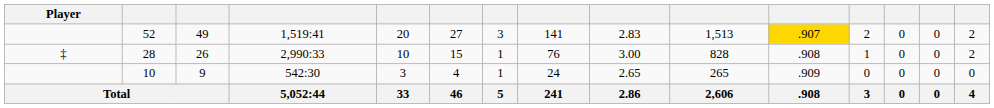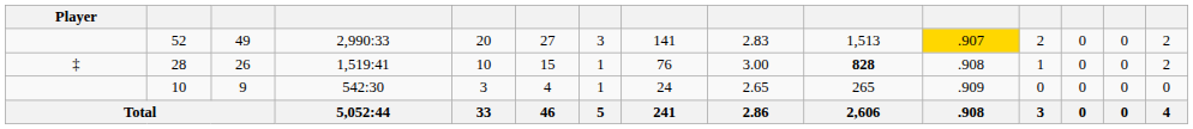52 | column 4: 1,519:41 -> 2,990:33
28 | column 4: 2,990:33 -> 1,519:41
28 | column 10: normal -> bold
